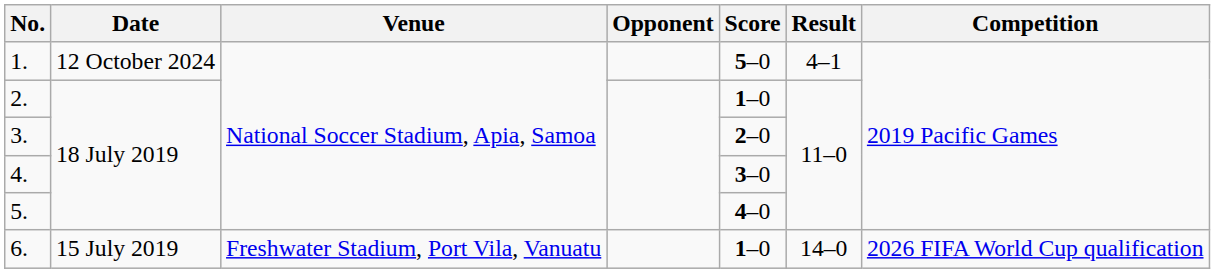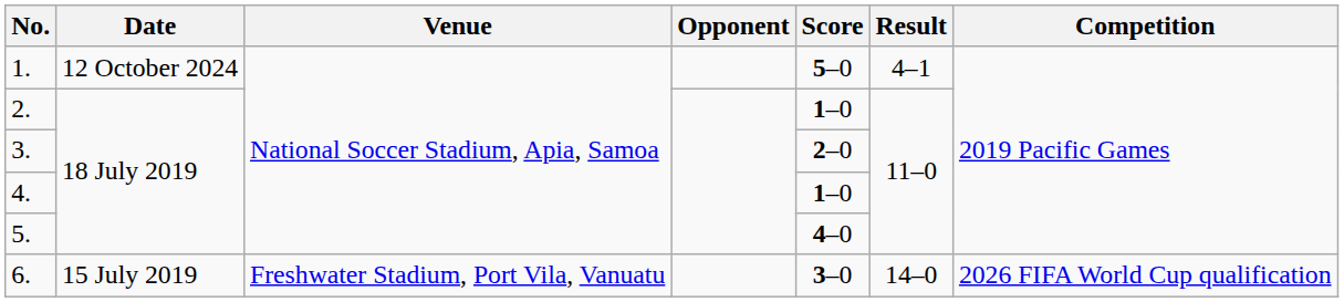4. | Score: 3–0 -> 1–0
6. | Score: 1–0 -> 3–0
